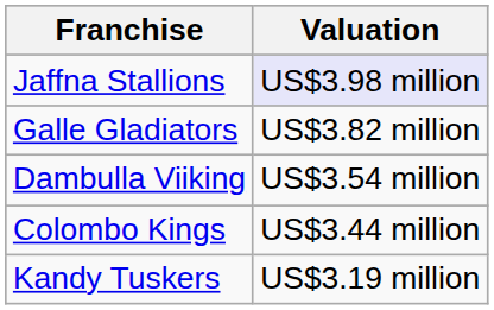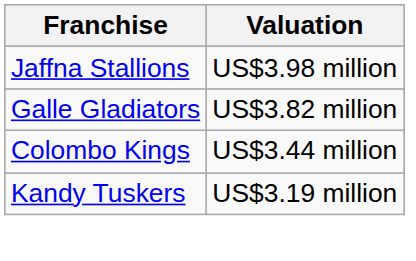Jaffna Stallions | Valuation: lavender background -> no background
- row: Dambulla Viiking | US$3.54 million
